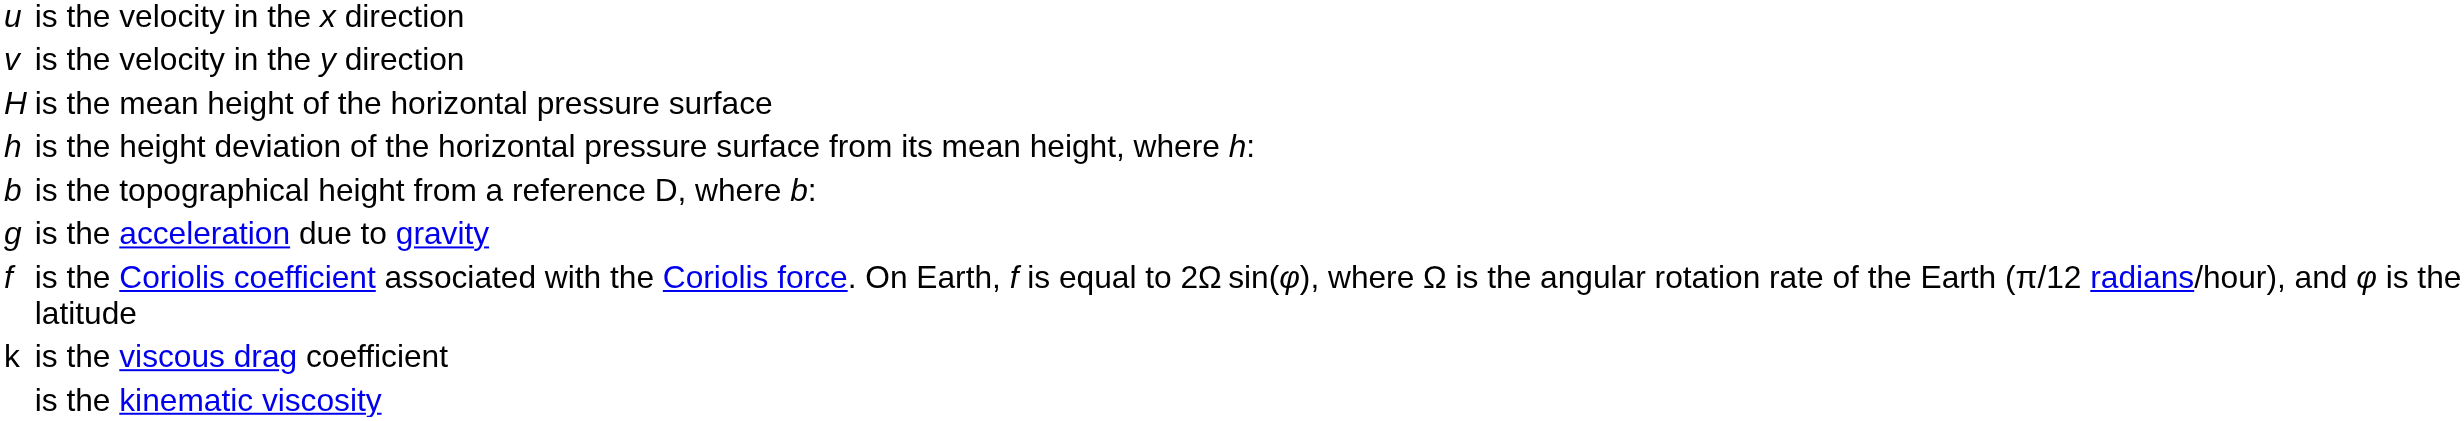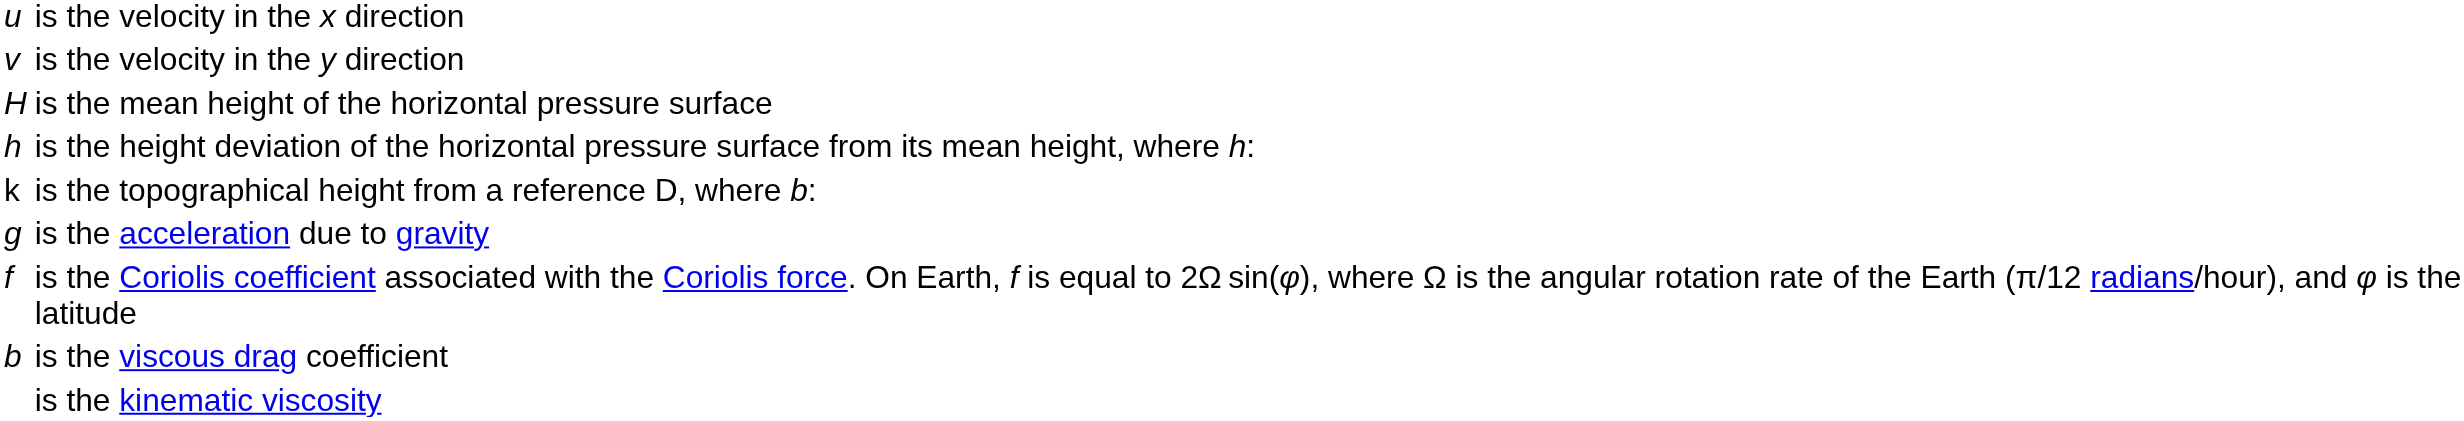is the topographical height from a reference D, where b: | column 1: b -> k
is the viscous drag coefficient | column 1: k -> b
